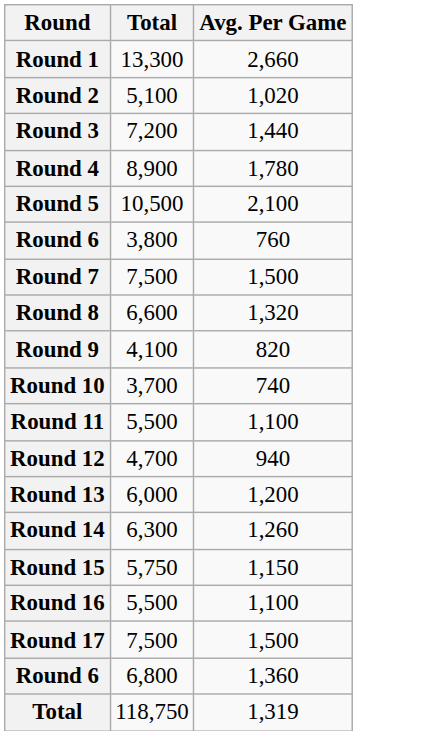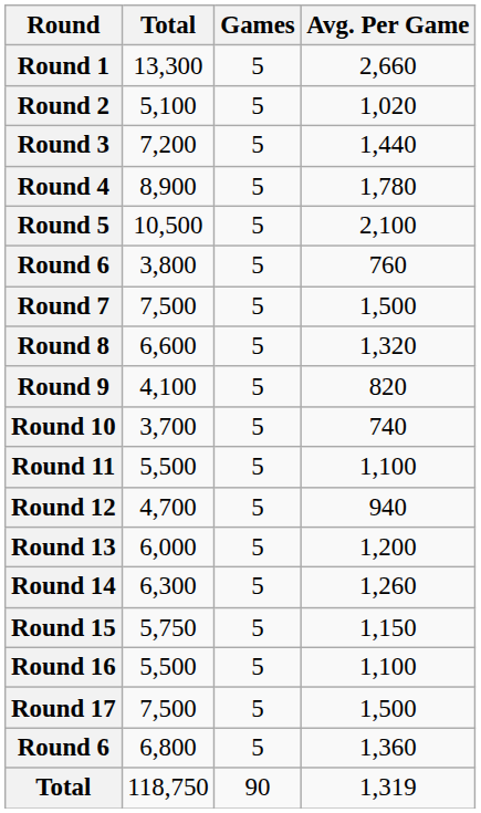+ column: Games | 5 | 5 | 5 | 5 | 5 | 5 | 5 | 5 | 5 | 5 | 5 | 5 | 5 | 5 | 5 | 5 | 5 | 5 | 90
